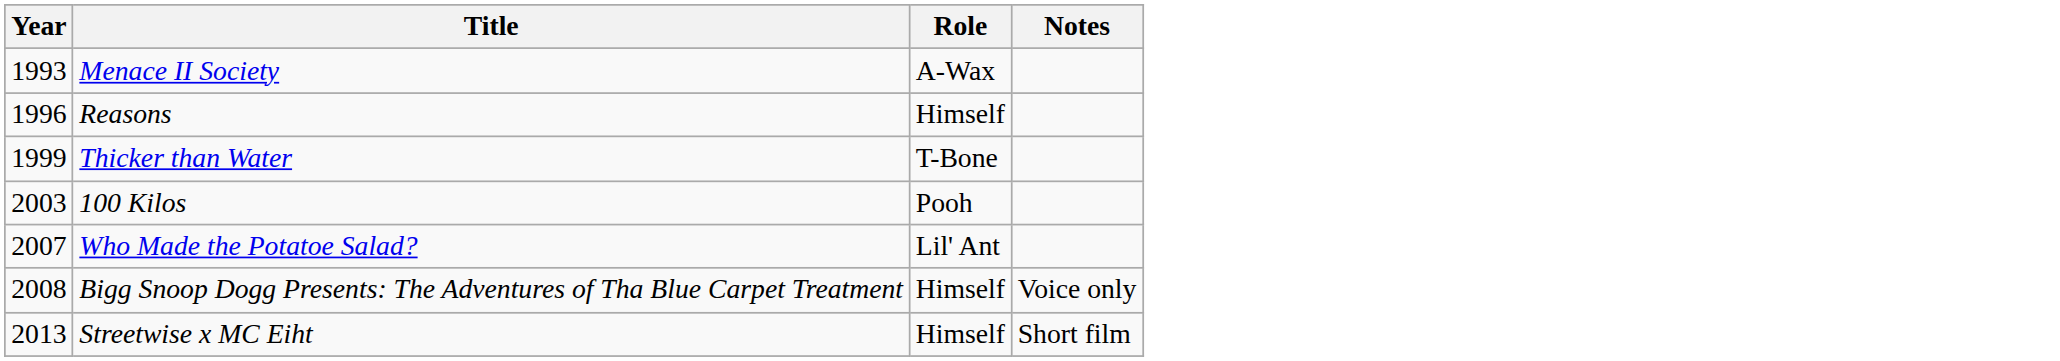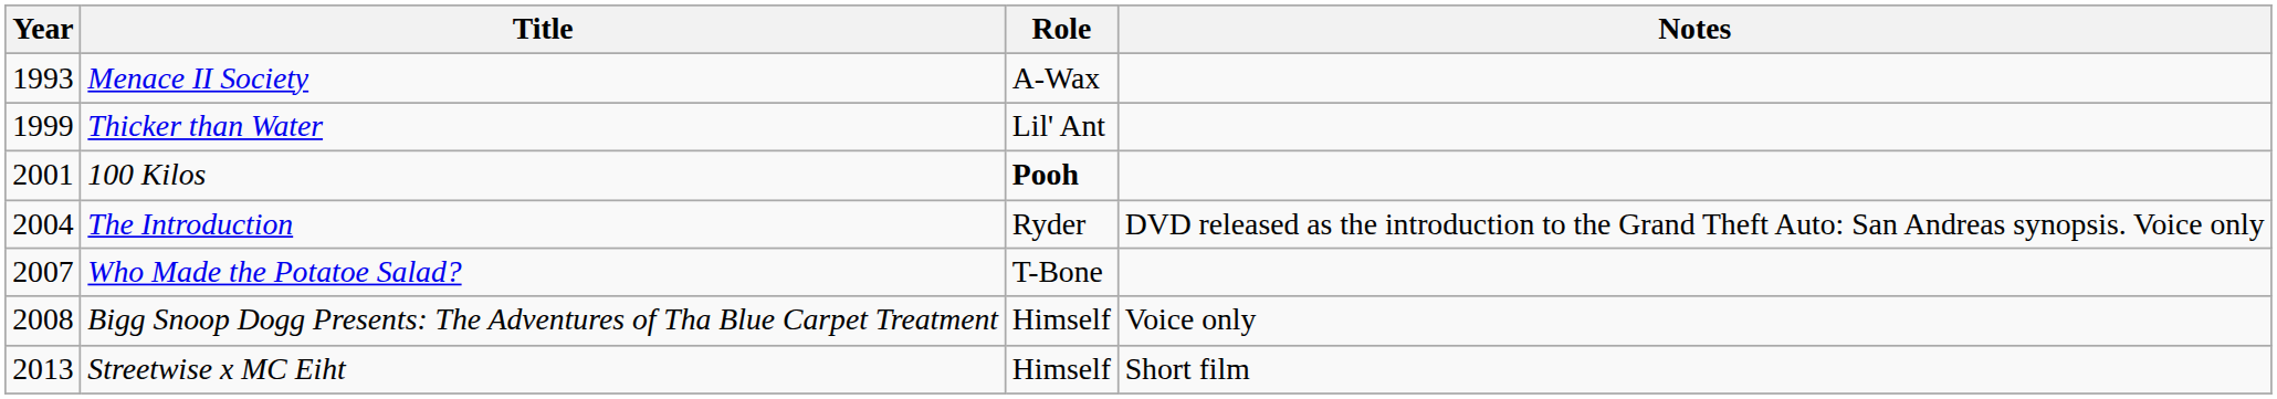- row: 1996 | Reasons | Himself
Thicker than Water | Role: T-Bone -> Lil' Ant
100 Kilos | Year: 2003 -> 2001
100 Kilos | Role: normal -> bold
+ row: 2004 | The Introduction | Ryder | DVD released as the introduction to the Grand Theft Auto: San Andreas synopsis. Voice only
Who Made the Potatoe Salad? | Role: Lil' Ant -> T-Bone
